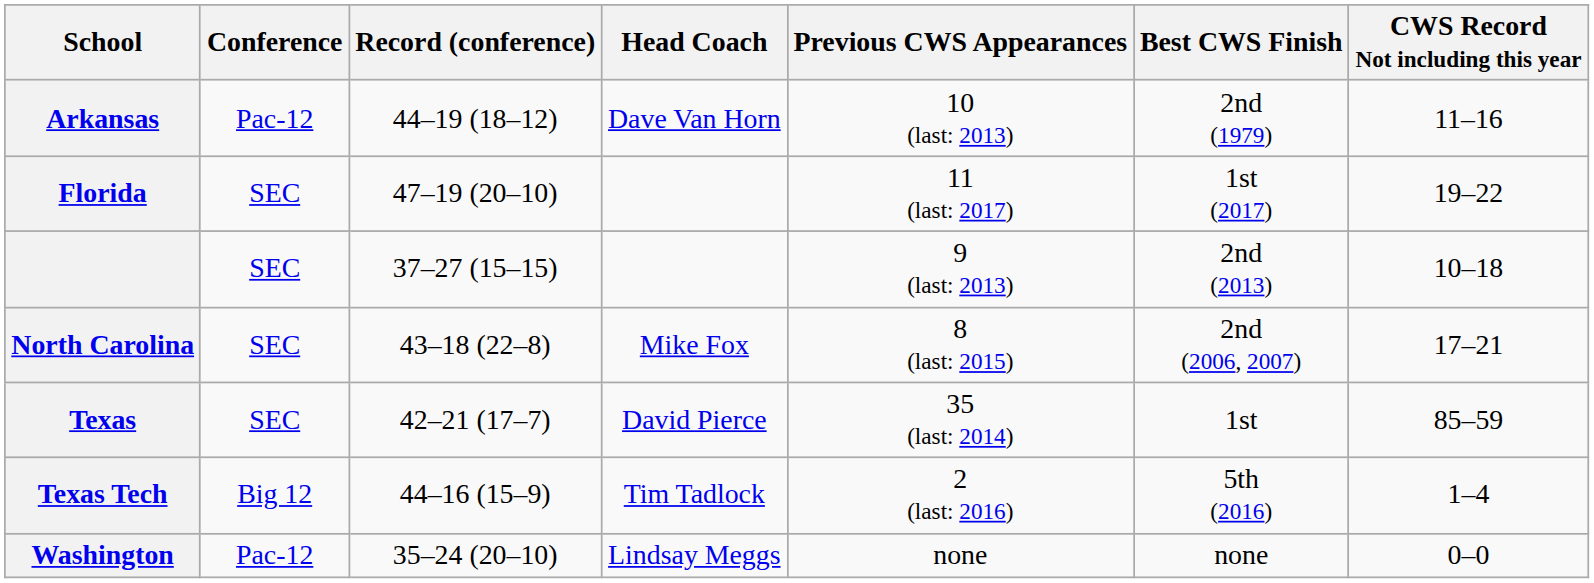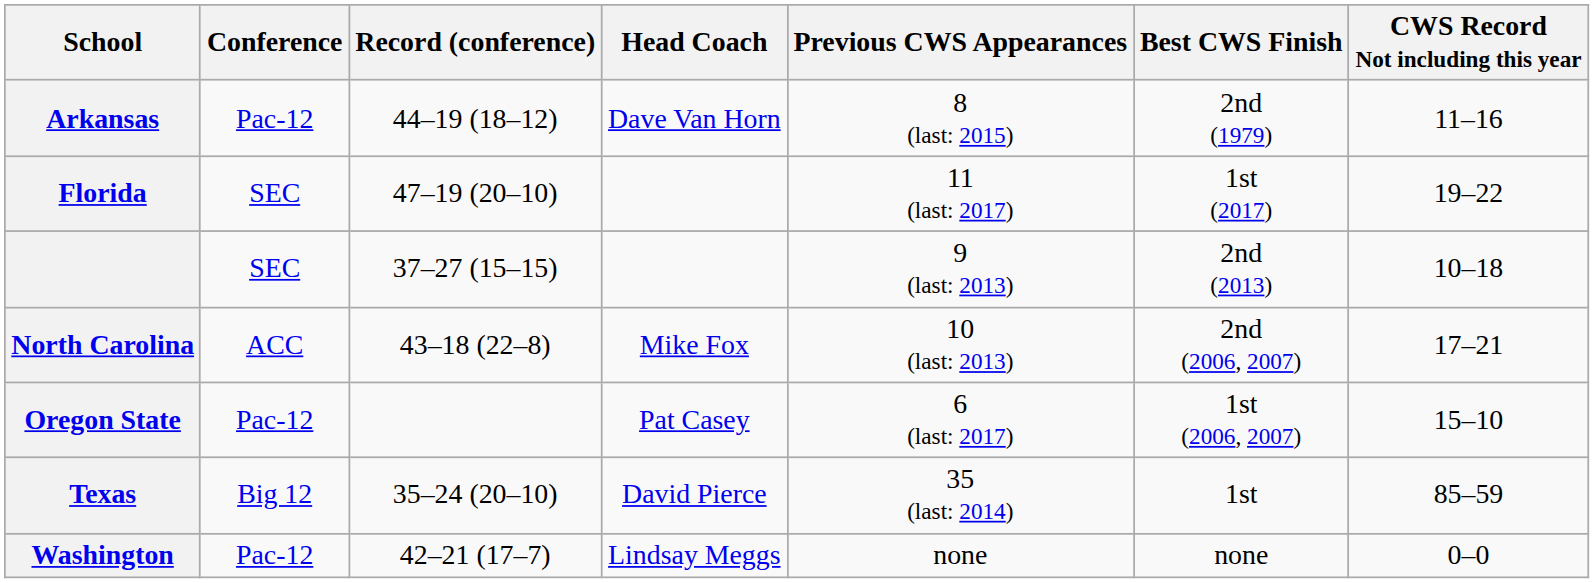Arkansas | Previous CWS Appearances: 10 (last: 2013) -> 8 (last: 2015)
North Carolina | Conference: SEC -> ACC
North Carolina | Previous CWS Appearances: 8 (last: 2015) -> 10 (last: 2013)
+ row: Oregon State | Pac-12 | Pat Casey | 6 (last: 2017) | 1st (2006, 2007) | 15–10
Texas | Conference: SEC -> Big 12
Texas | Record (conference): 42–21 (17–7) -> 35–24 (20–10)
- row: Texas Tech | Big 12 | 44–16 (15–9) | Tim Tadlock | 2 (last: 2016) | 5th (2016) | 1–4
Washington | Record (conference): 35–24 (20–10) -> 42–21 (17–7)
